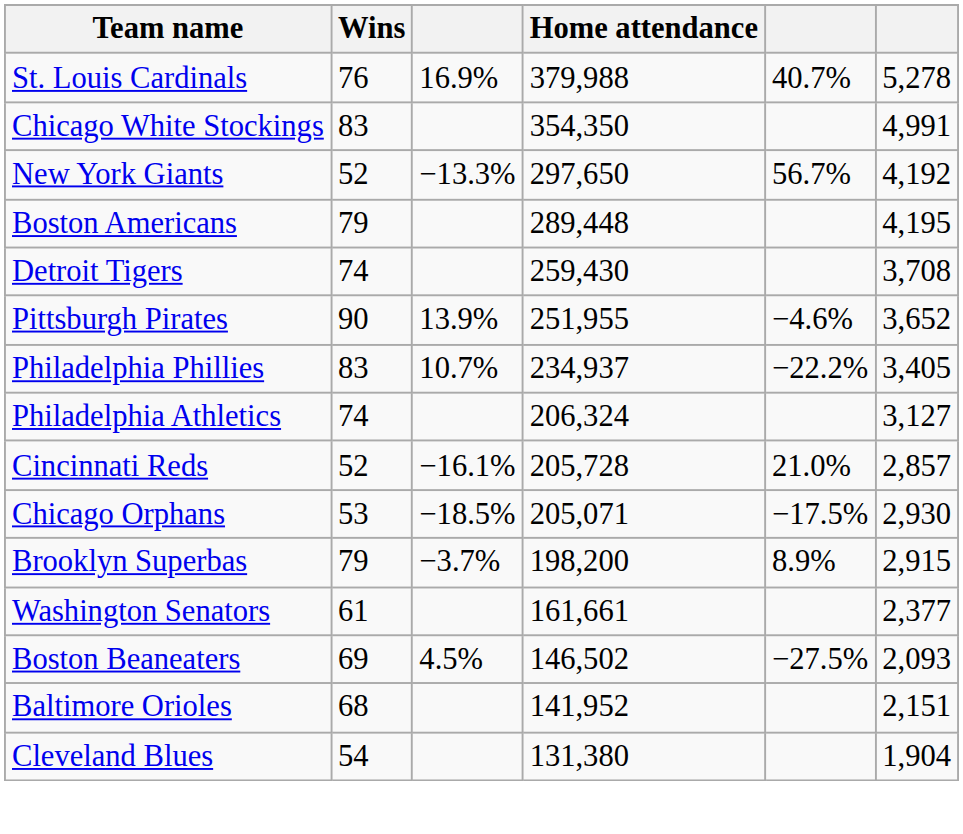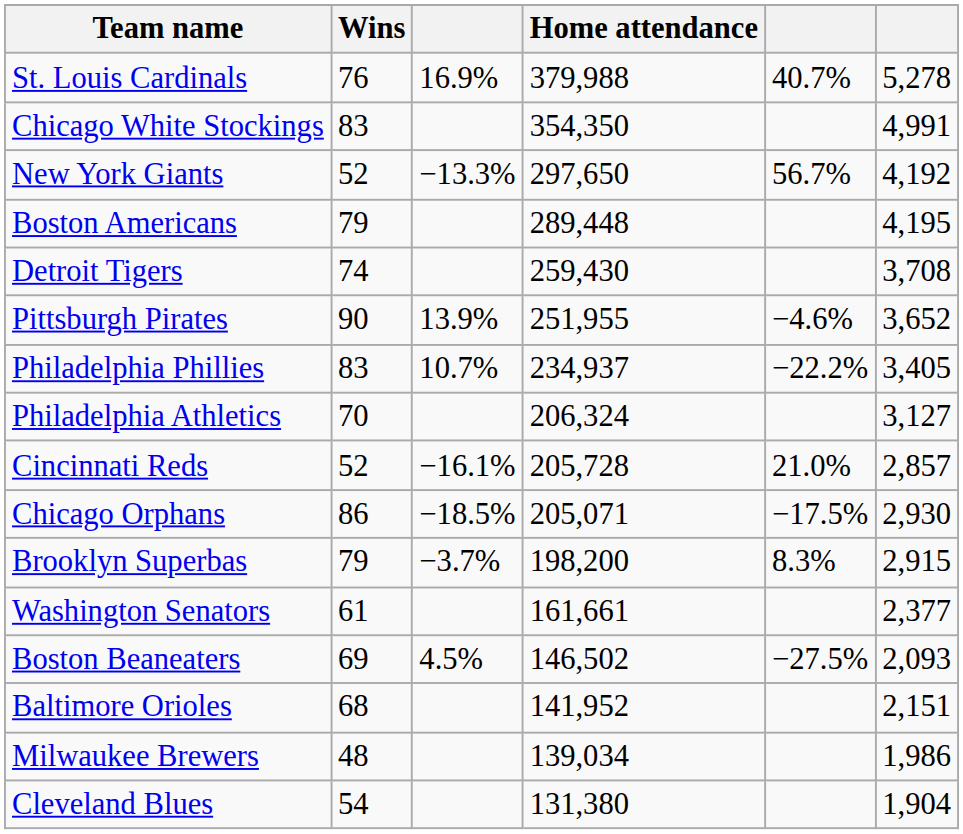Philadelphia Athletics | Wins: 74 -> 70
Chicago Orphans | Wins: 53 -> 86
Brooklyn Superbas | column 5: 8.9% -> 8.3%
+ row: Milwaukee Brewers | 48 | 139,034 | 1,986
